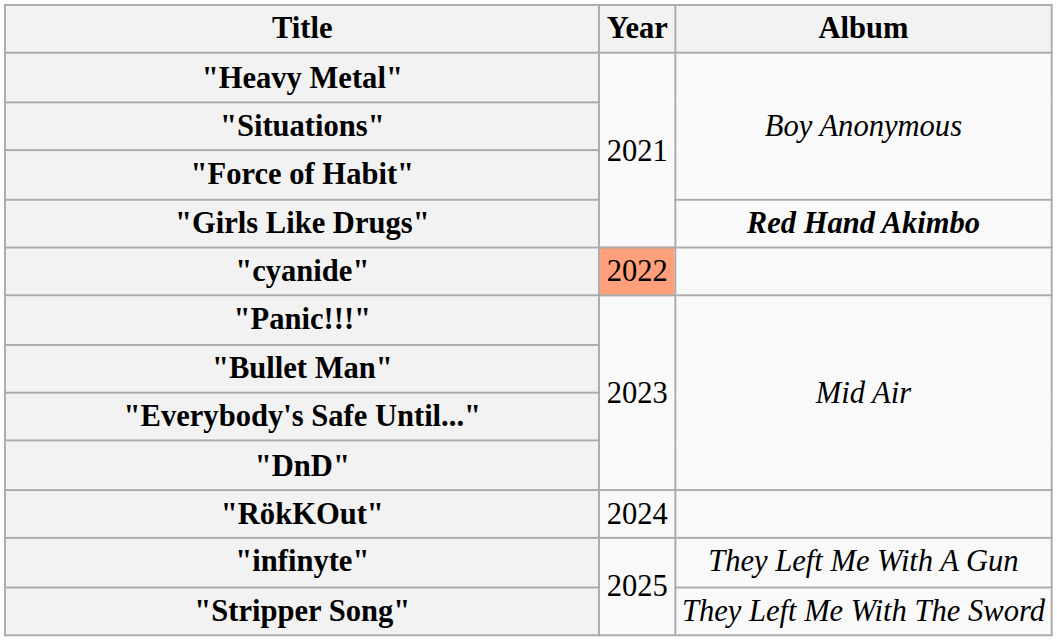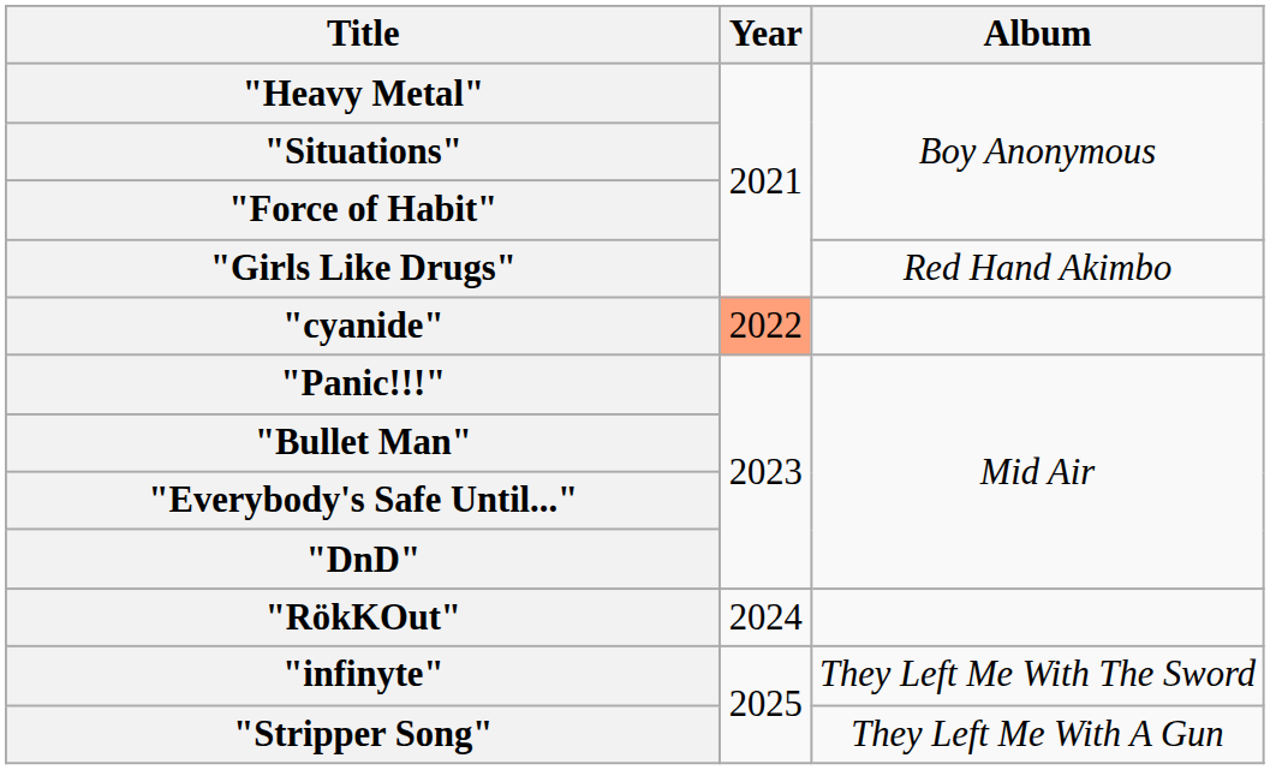"Girls Like Drugs" | Album: bold -> normal
"infinyte" | Album: They Left Me With A Gun -> They Left Me With The Sword
"Stripper Song" | Album: They Left Me With The Sword -> They Left Me With A Gun
